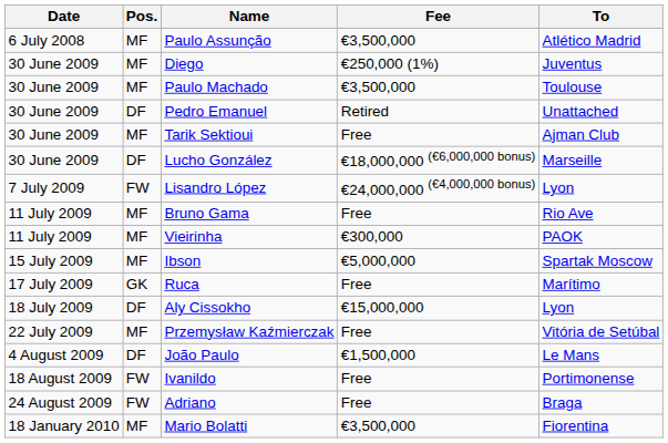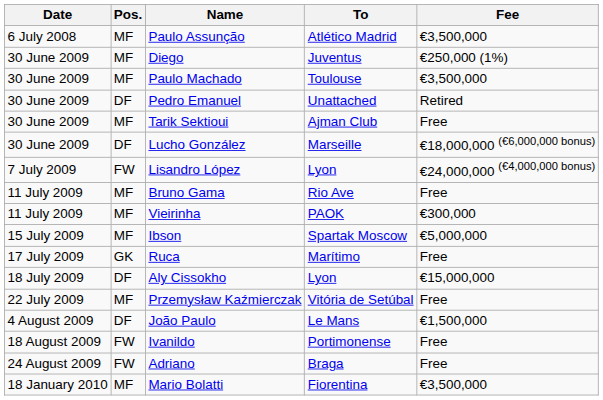columns swapped: To <-> Fee
